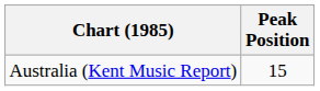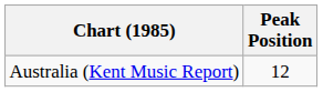Australia (Kent Music Report) | Peak Position: 15 -> 12
